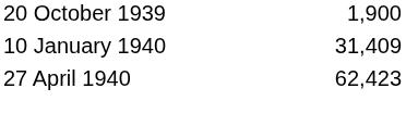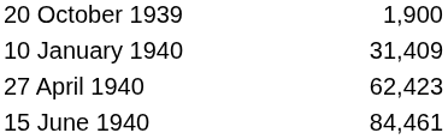+ row: 15 June 1940 | 84,461
